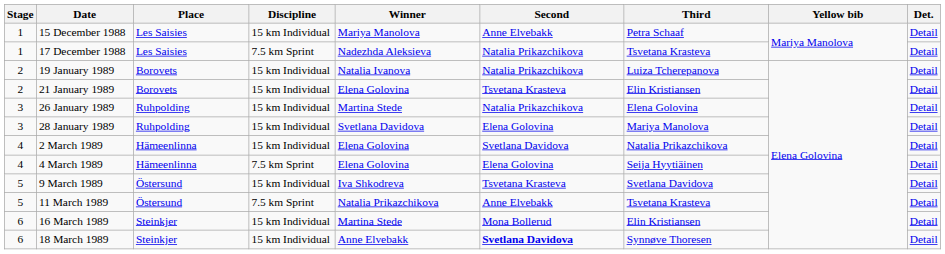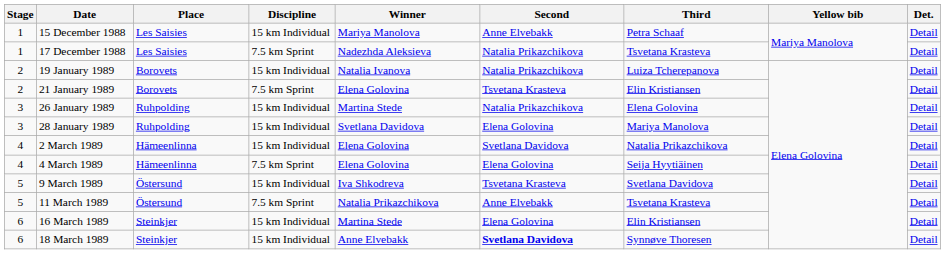21 January 1989 | Discipline: 15 km Individual -> 7.5 km Sprint
16 March 1989 | Second: Mona Bollerud -> Elena Golovina
